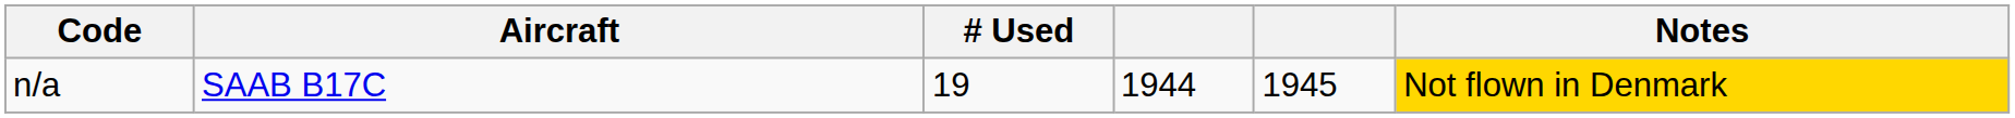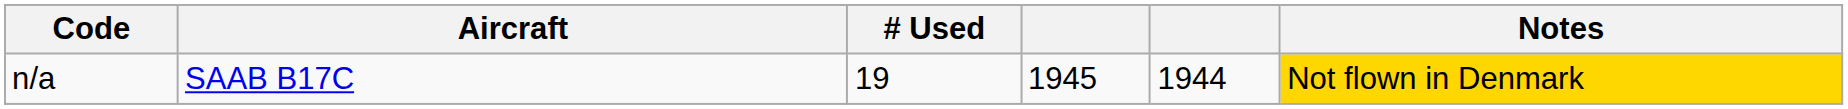n/a | column 4: 1944 -> 1945
n/a | column 5: 1945 -> 1944
